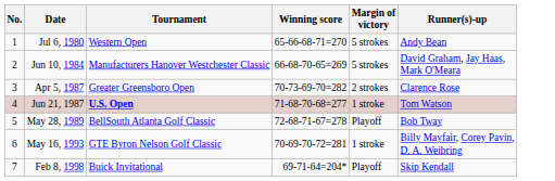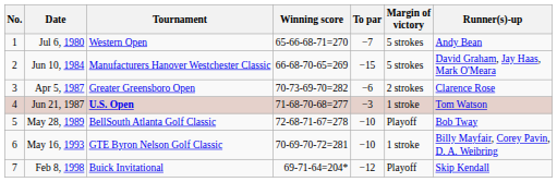+ column: To par | −7 | −15 | −6 | −3 | −10 | −10 | −12
